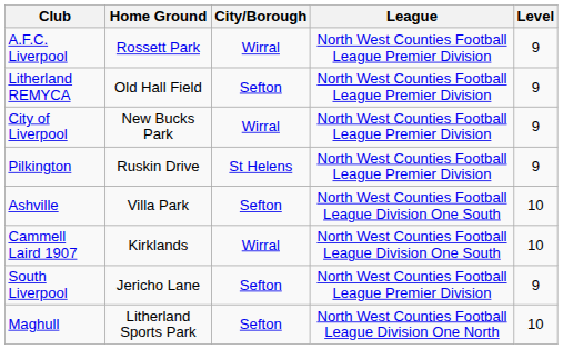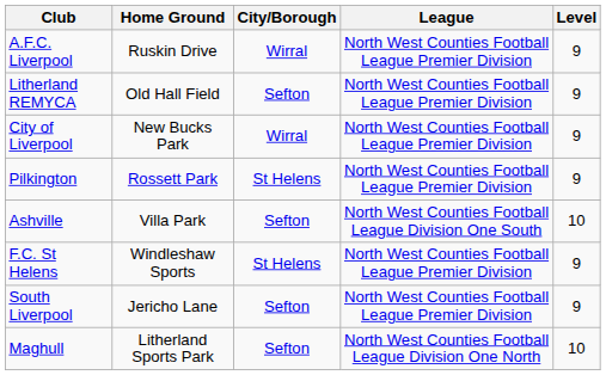A.F.C. Liverpool | Home Ground: Rossett Park -> Ruskin Drive
Pilkington | Home Ground: Ruskin Drive -> Rossett Park
- row: Cammell Laird 1907 | Kirklands | Wirral | North West Counties Football League Division One South | 10
+ row: F.C. St Helens | Windleshaw Sports | St Helens | North West Counties Football League Premier Division | 9
